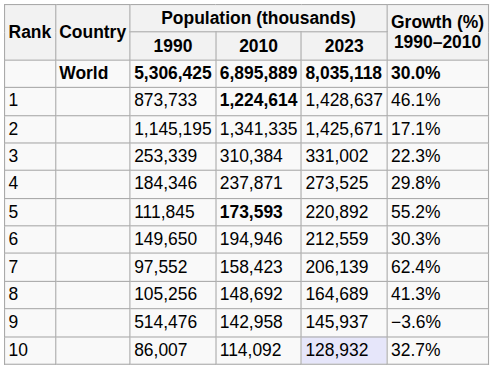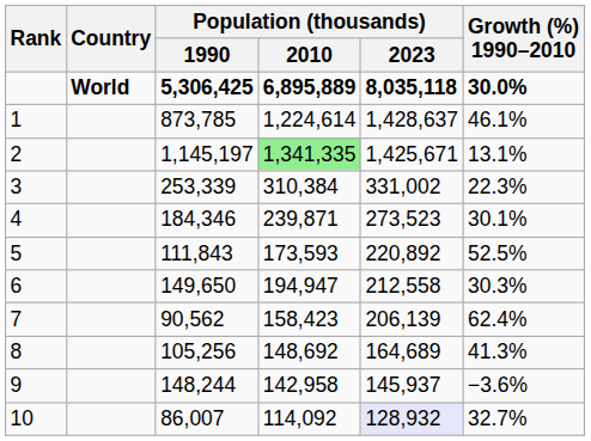1 | Population (thousands) / 1990: 873,733 -> 873,785
1 | Population (thousands) / 2010: bold -> normal
2 | Population (thousands) / 1990: 1,145,195 -> 1,145,197
2 | Population (thousands) / 2010: no background -> lightgreen background
2 | Growth (%) 1990–2010: 17.1% -> 13.1%
4 | Population (thousands) / 2010: 237,871 -> 239,871
4 | Population (thousands) / 2023: 273,525 -> 273,523
4 | Growth (%) 1990–2010: 29.8% -> 30.1%
5 | Population (thousands) / 1990: 111,845 -> 111,843
5 | Population (thousands) / 2010: bold -> normal
5 | Growth (%) 1990–2010: 55.2% -> 52.5%
6 | Population (thousands) / 2010: 194,946 -> 194,947
6 | Population (thousands) / 2023: 212,559 -> 212,558
7 | Population (thousands) / 1990: 97,552 -> 90,562
9 | Population (thousands) / 1990: 514,476 -> 148,244
